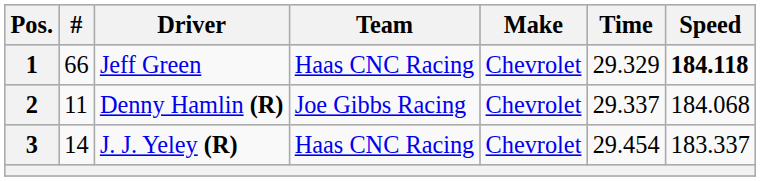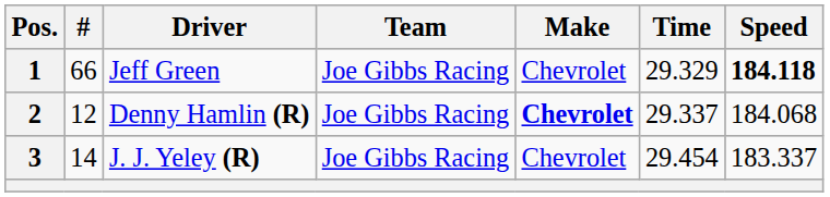1 | Team: Haas CNC Racing -> Joe Gibbs Racing
2 | #: 11 -> 12
2 | Make: normal -> bold
3 | Team: Haas CNC Racing -> Joe Gibbs Racing
